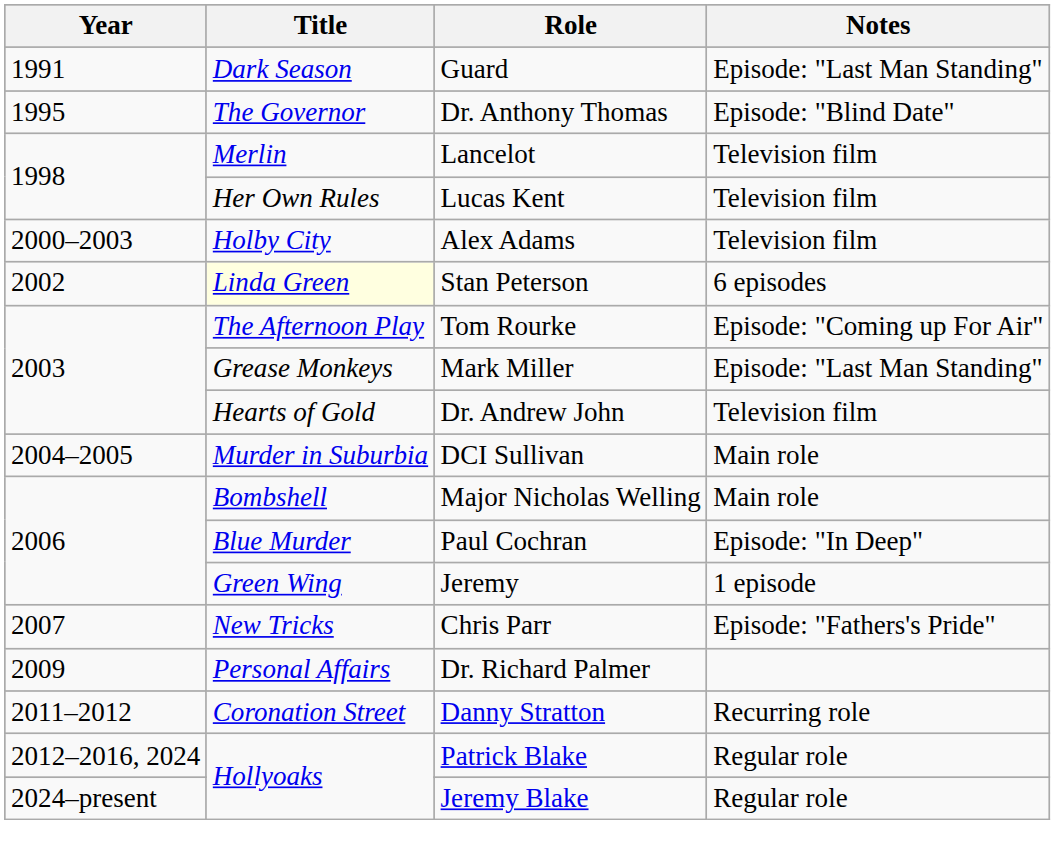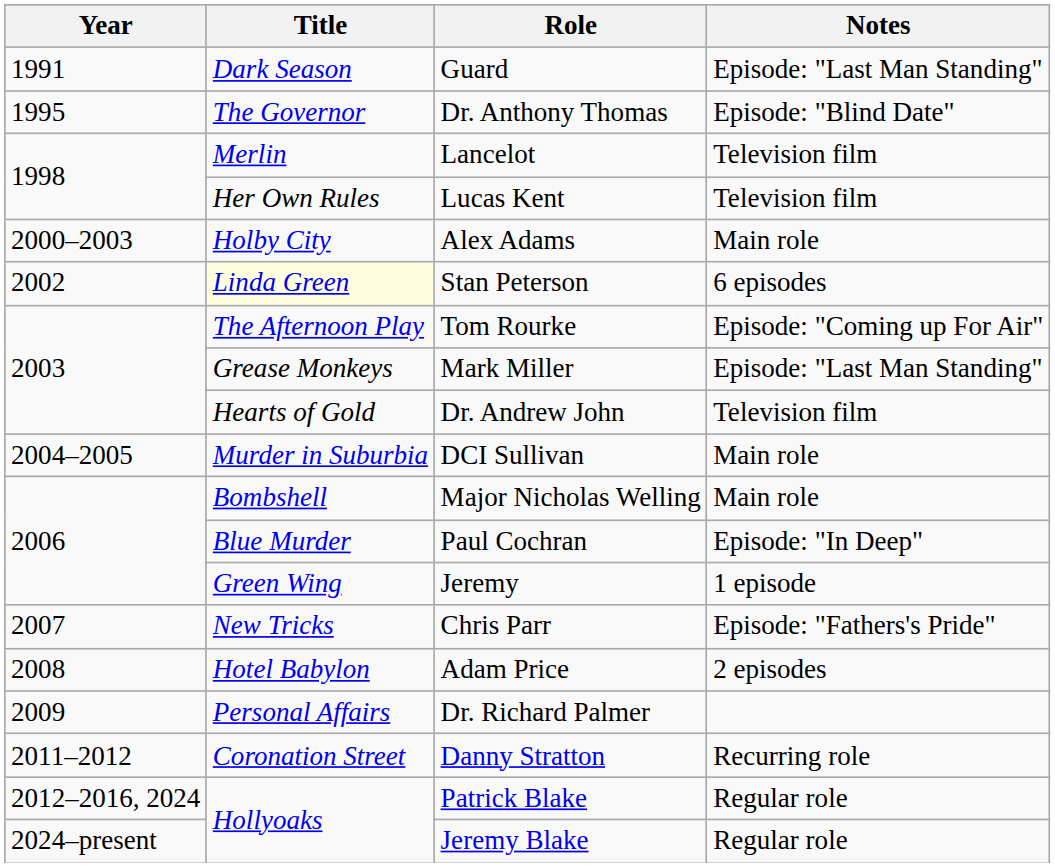Alex Adams | Notes: Television film -> Main role
+ row: 2008 | Hotel Babylon | Adam Price | 2 episodes
